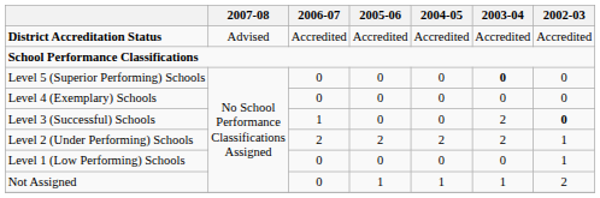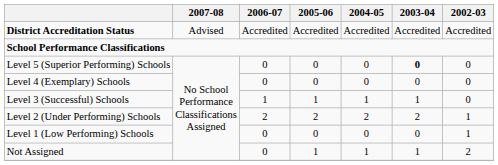Level 3 (Successful) Schools | 2005-06: 0 -> 1
Level 3 (Successful) Schools | 2004-05: 0 -> 1
Level 3 (Successful) Schools | 2003-04: 2 -> 1
Level 3 (Successful) Schools | 2002-03: bold -> normal
